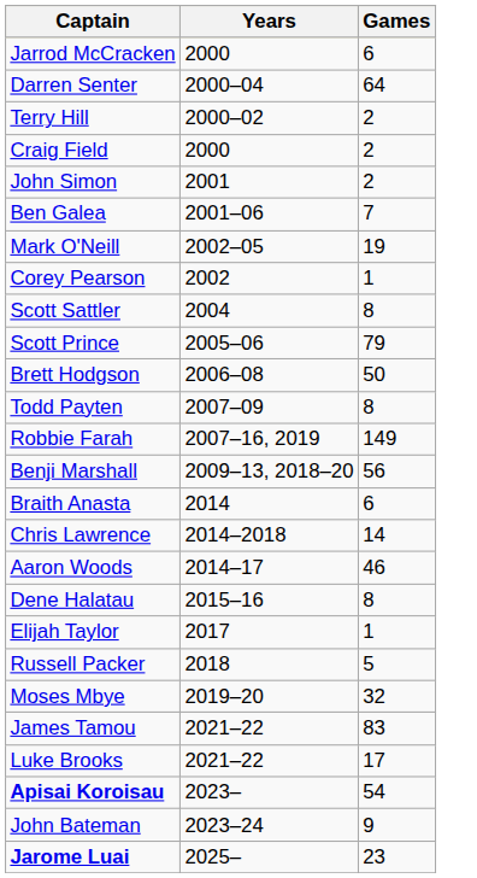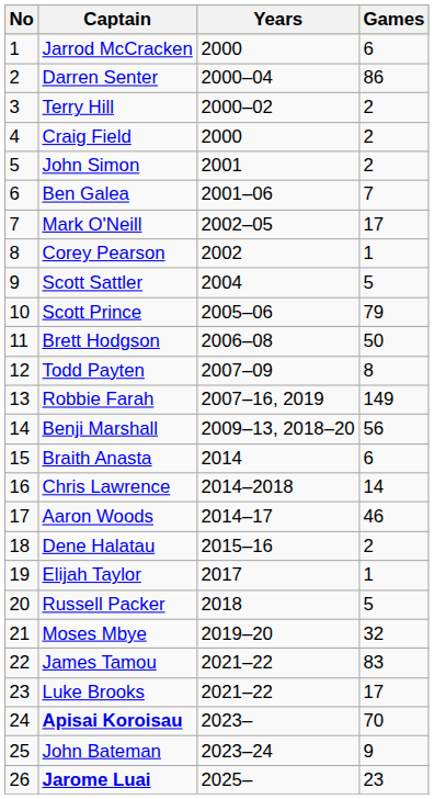+ column: No | 1 | 2 | 3 | 4 | 5 | 6 | 7 | 8 | 9 | 10 | 11 | 12 | 13 | 14 | 15 | 16 | 17 | 18 | 19 | 20 | 21 | 22 | 23 | 24 | 25 | 26
Darren Senter | Games: 64 -> 86
Mark O'Neill | Games: 19 -> 17
Scott Sattler | Games: 8 -> 5
Dene Halatau | Games: 8 -> 2
Apisai Koroisau | Games: 54 -> 70
